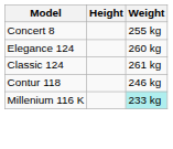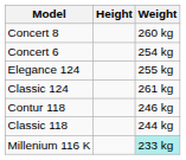Concert 8 | Weight: 255 kg -> 260 kg
+ row: Concert 6 | 254 kg
Elegance 124 | Weight: 260 kg -> 255 kg
+ row: Classic 118 | 244 kg
